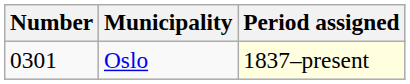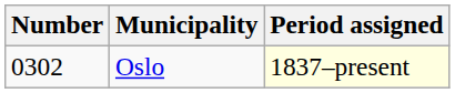Oslo | Number: 0301 -> 0302
